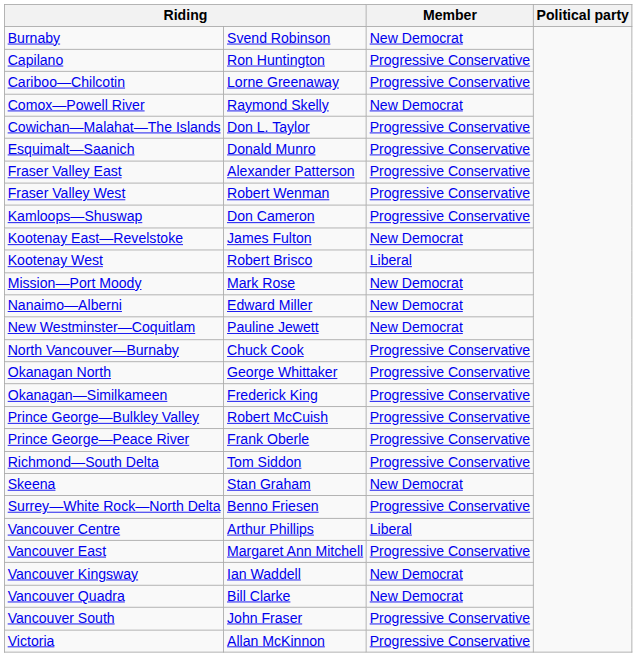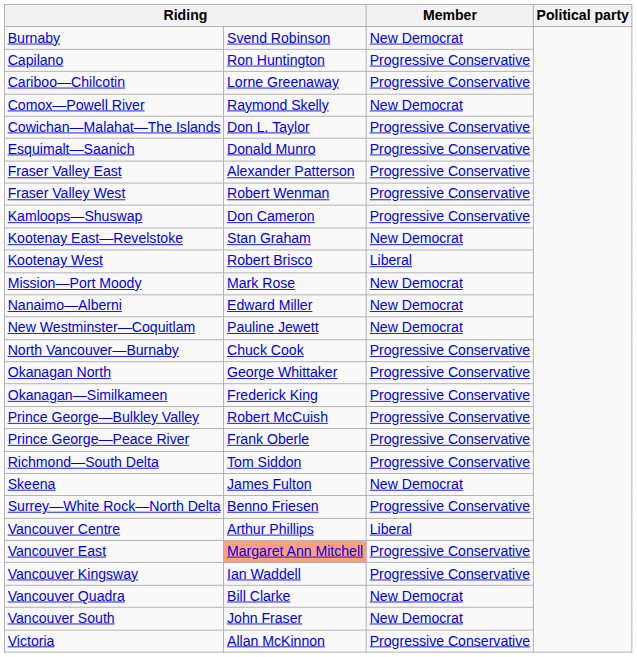Kootenay East—Revelstoke | column 2: James Fulton -> Stan Graham
Skeena | column 2: Stan Graham -> James Fulton
Vancouver East | column 2: no background -> lightsalmon background
Vancouver Kingsway | Member: New Democrat -> Progressive Conservative
Vancouver South | Member: Progressive Conservative -> New Democrat
